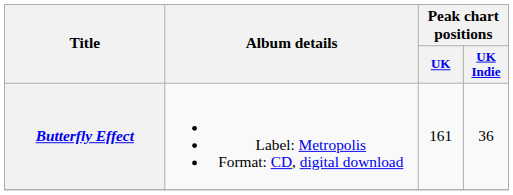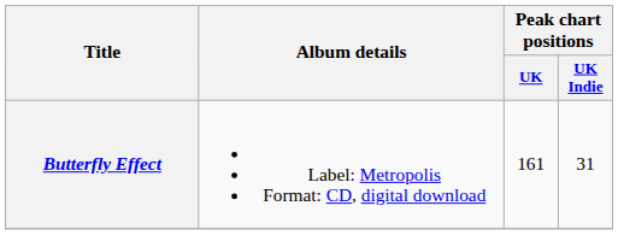Butterfly Effect | Peak chart positions / UK Indie: 36 -> 31
